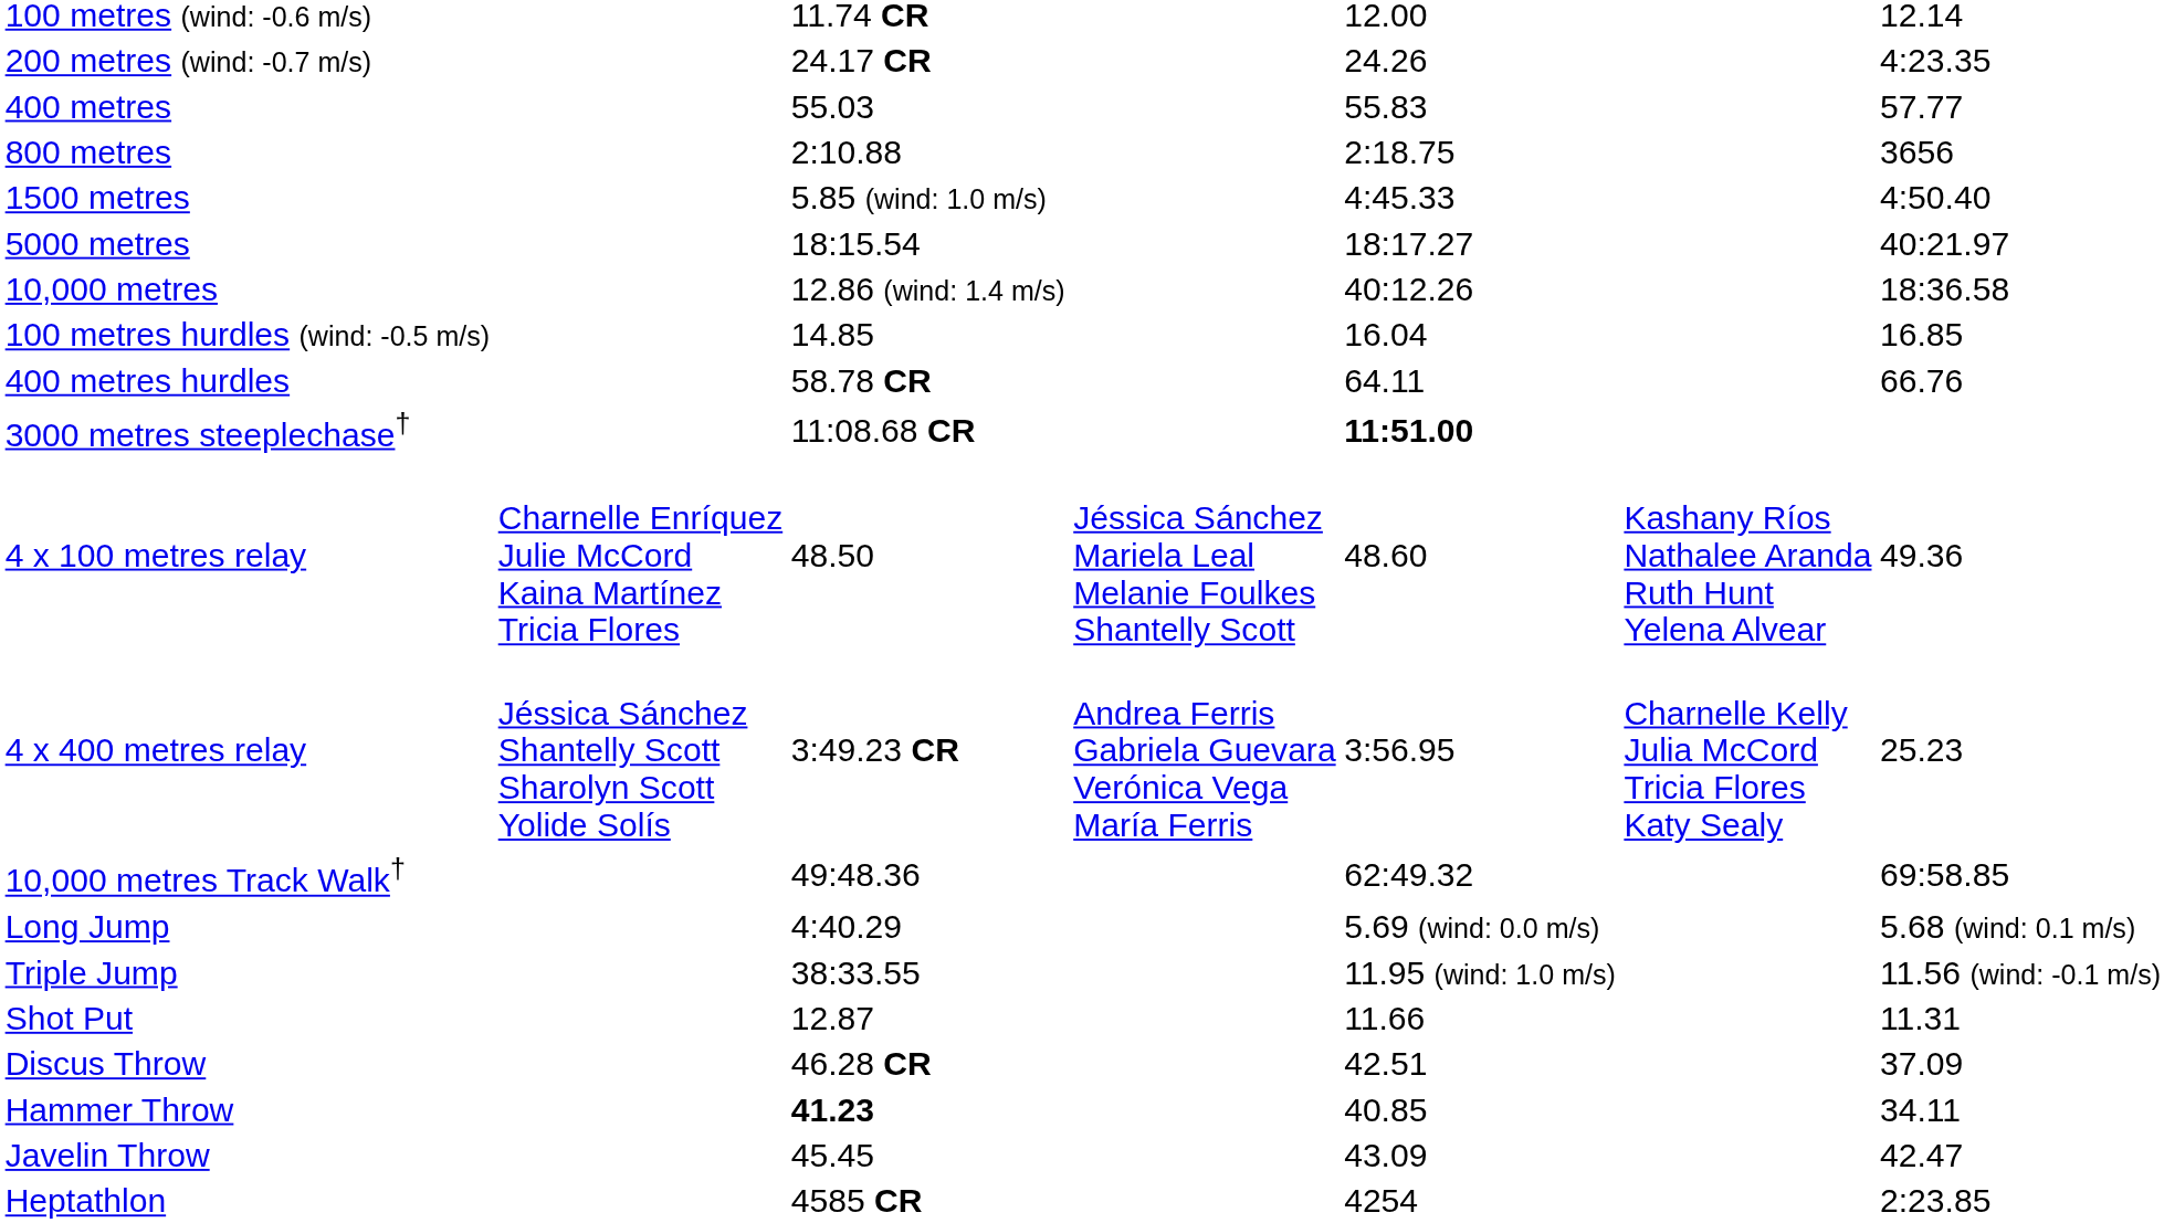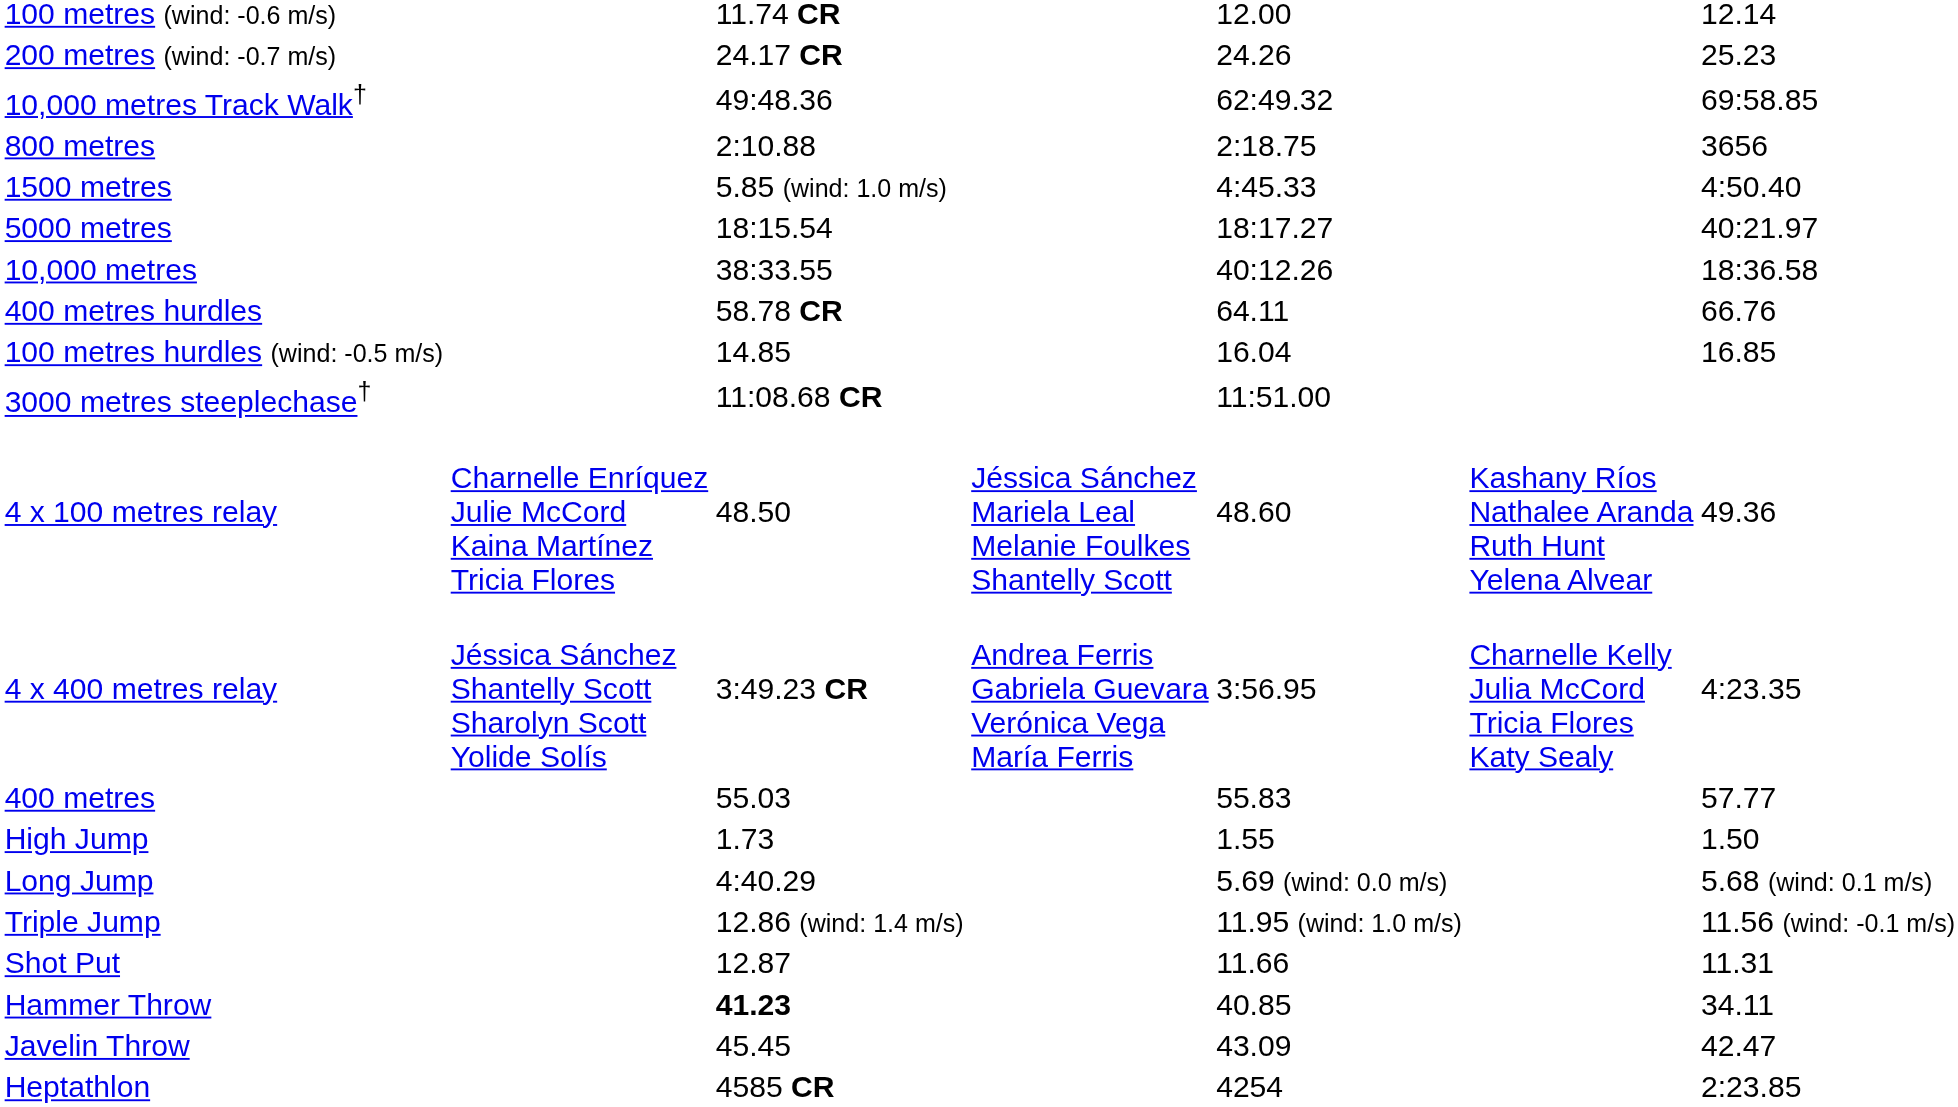200 metres (wind: -0.7 m/s) | column 7: 4:23.35 -> 25.23
rows swapped: 400 metres <-> 10,000 metres Track Walk†
10,000 metres | column 3: 12.86 (wind: 1.4 m/s) -> 38:33.55
rows swapped: 100 metres hurdles (wind: -0.5 m/s) <-> 400 metres hurdles
3000 metres steeplechase† | column 5: bold -> normal
4 x 400 metres relay | column 7: 25.23 -> 4:23.35
+ row: High Jump | 1.73 | 1.55 | 1.50
Triple Jump | column 3: 38:33.55 -> 12.86 (wind: 1.4 m/s)
- row: Discus Throw | 46.28 CR | 42.51 | 37.09
